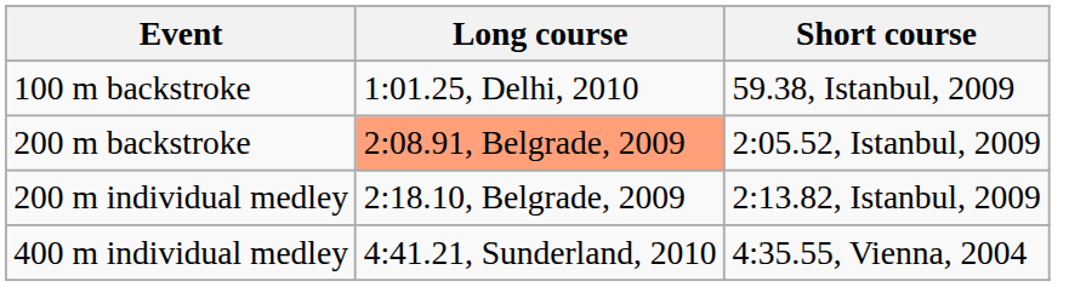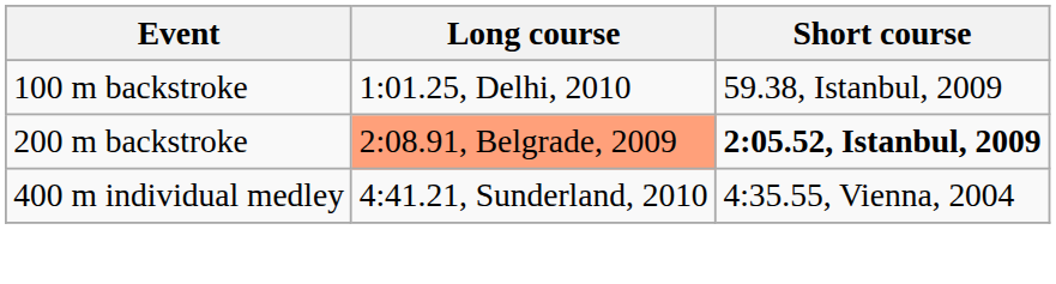200 m backstroke | Short course: normal -> bold
- row: 200 m individual medley | 2:18.10, Belgrade, 2009 | 2:13.82, Istanbul, 2009
